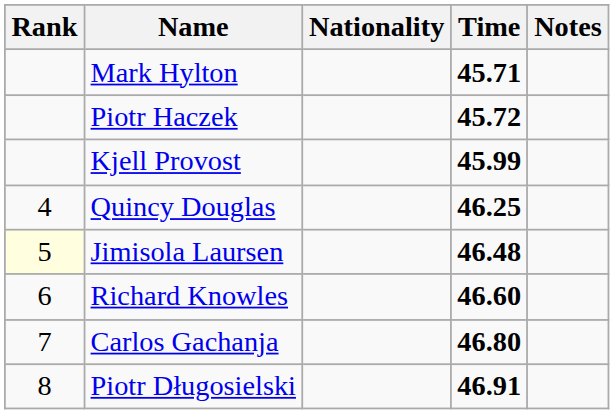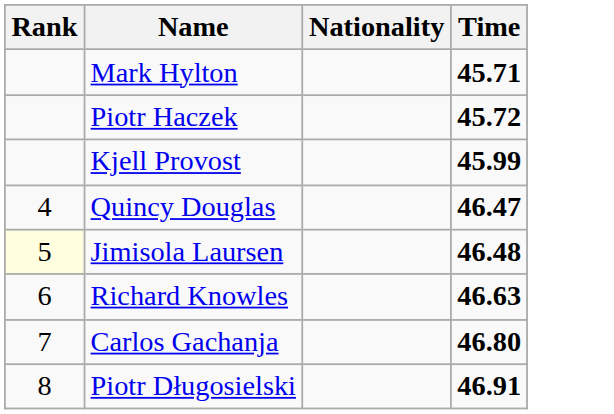- column: Notes
Quincy Douglas | Time: 46.25 -> 46.47
Richard Knowles | Time: 46.60 -> 46.63
